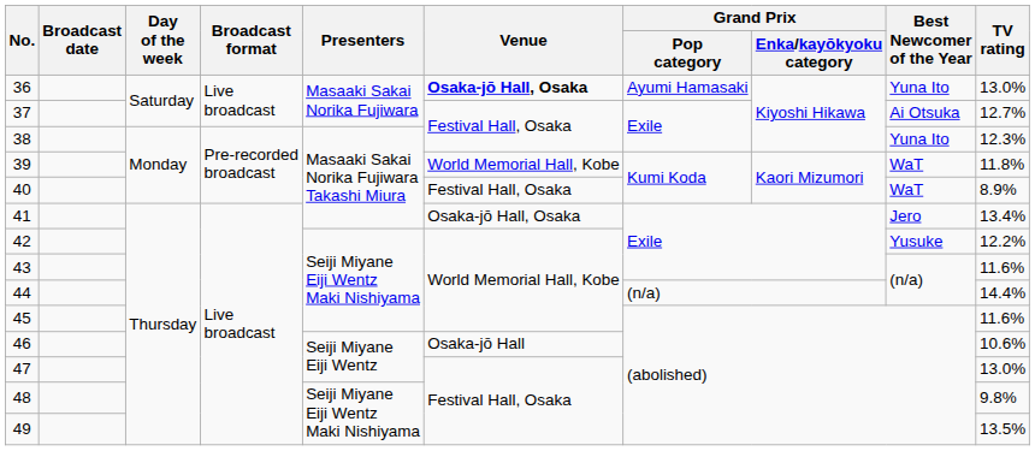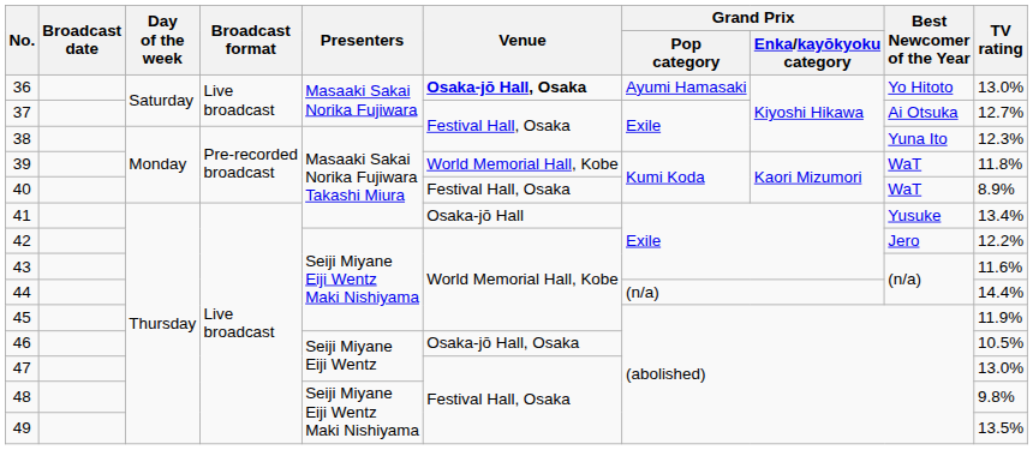36 | Best Newcomer of the Year: Yuna Ito -> Yo Hitoto
41 | Venue: Osaka-jō Hall, Osaka -> Osaka-jō Hall
41 | Best Newcomer of the Year: Jero -> Yusuke
42 | Best Newcomer of the Year: Yusuke -> Jero
45 | TV rating: 11.6% -> 11.9%
46 | Venue: Osaka-jō Hall -> Osaka-jō Hall, Osaka
46 | TV rating: 10.6% -> 10.5%
